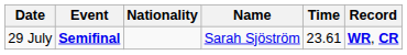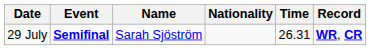columns swapped: Name <-> Nationality
29 July | Time: 23.61 -> 26.31
